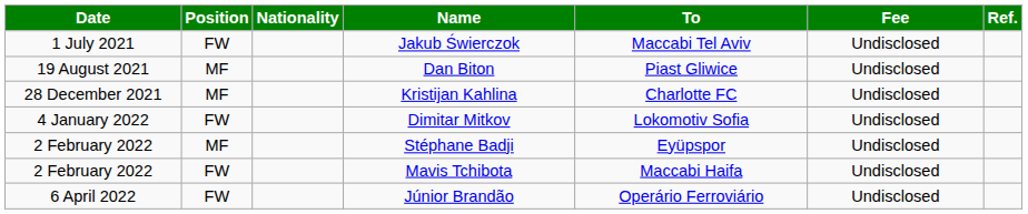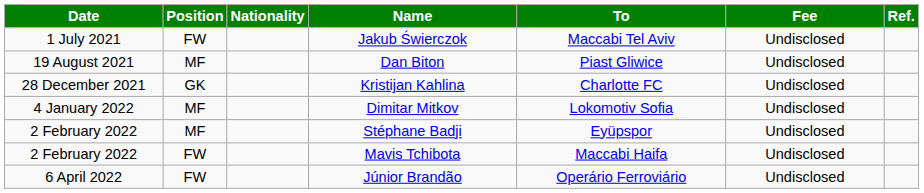Kristijan Kahlina | Position: MF -> GK
Dimitar Mitkov | Position: FW -> MF
